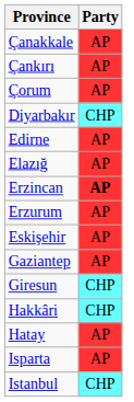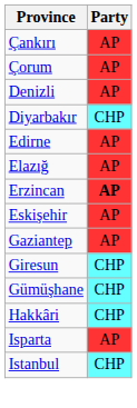- row: Çanakkale | AP
+ row: Denizli | AP
- row: Erzurum | AP
+ row: Gümüşhane | CHP
- row: Hatay | AP
